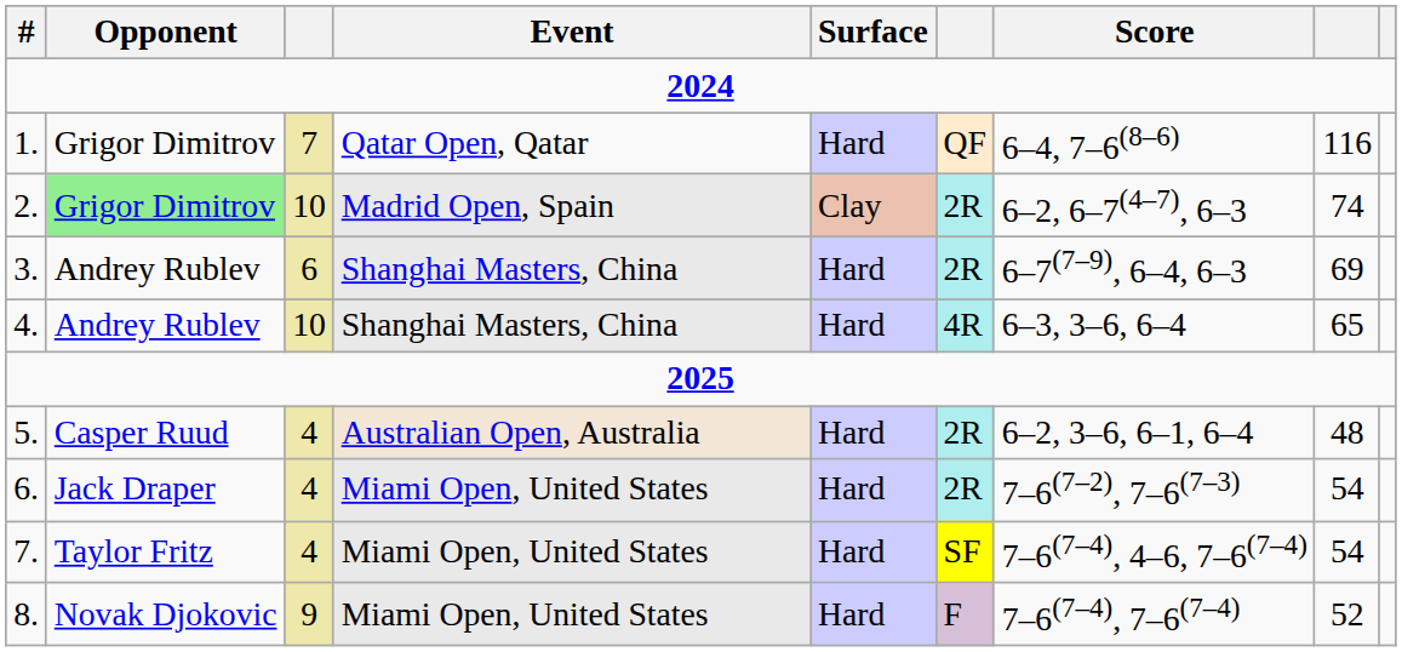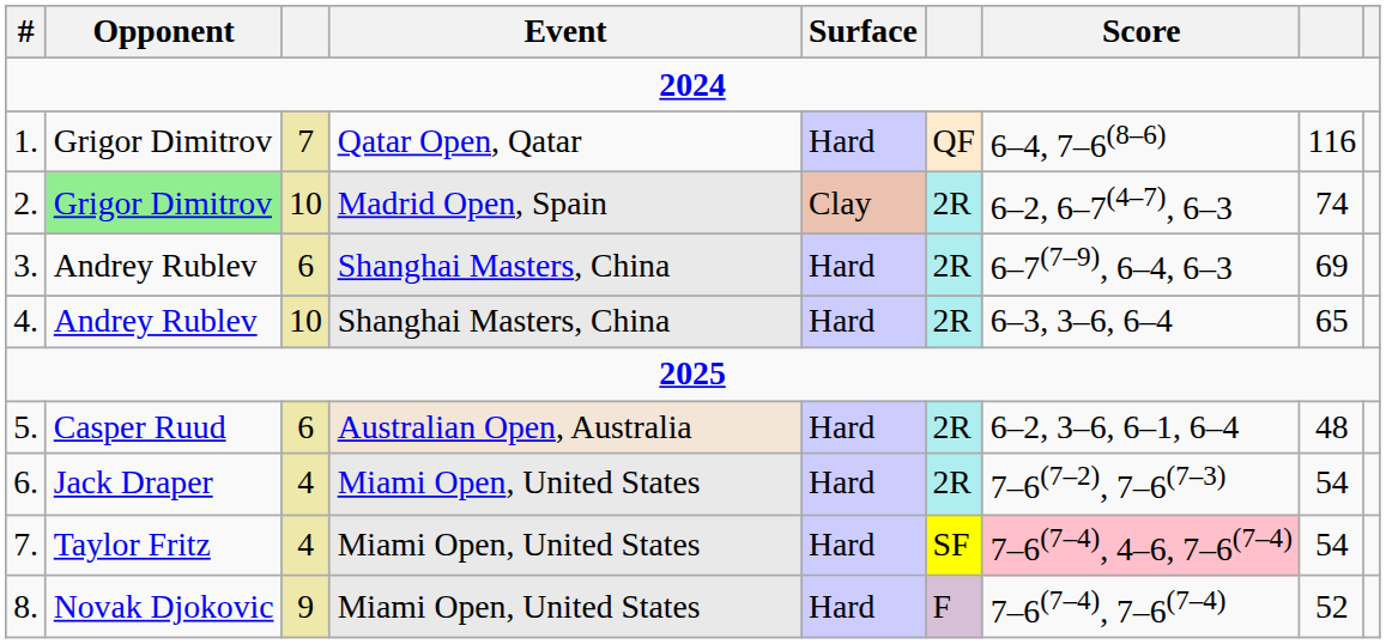4. | column 6: 4R -> 2R
5. | column 3: 4 -> 6
7. | Score: no background -> pink background
